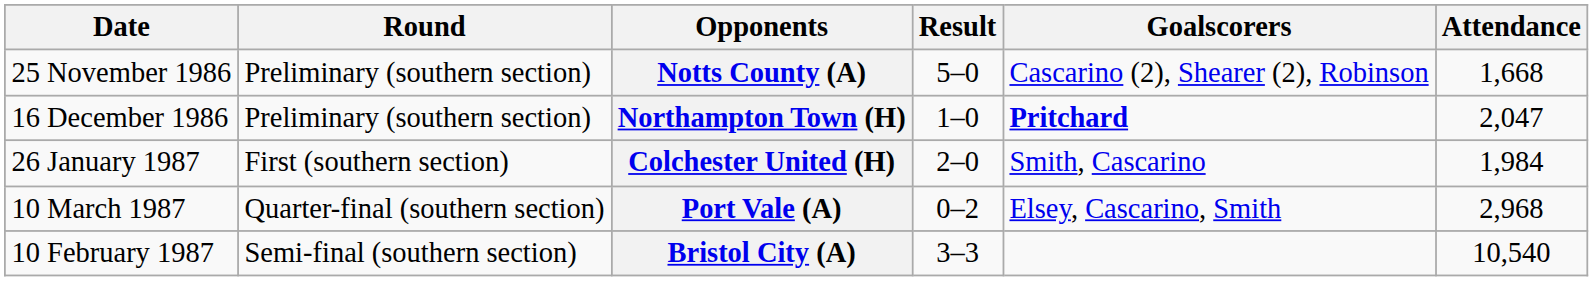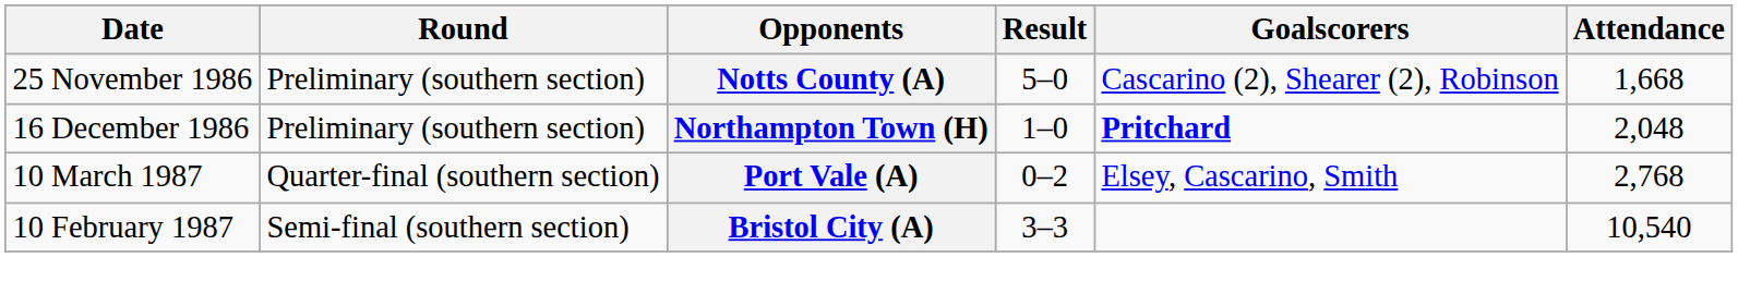Northampton Town (H) | Attendance: 2,047 -> 2,048
- row: 26 January 1987 | First (southern section) | Colchester United (H) | 2–0 | Smith, Cascarino | 1,984
Port Vale (A) | Attendance: 2,968 -> 2,768
